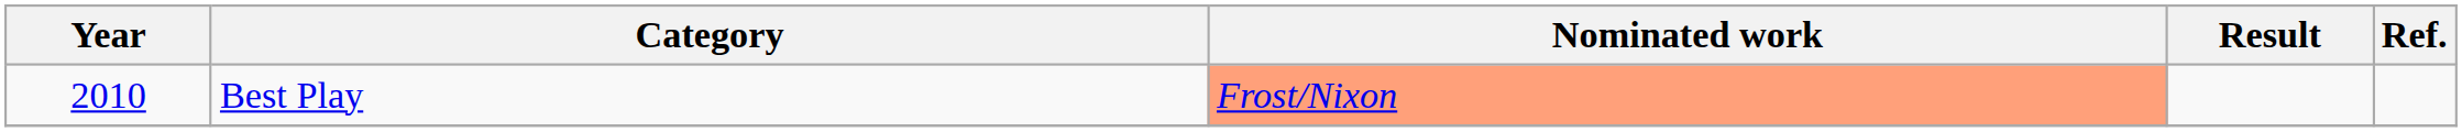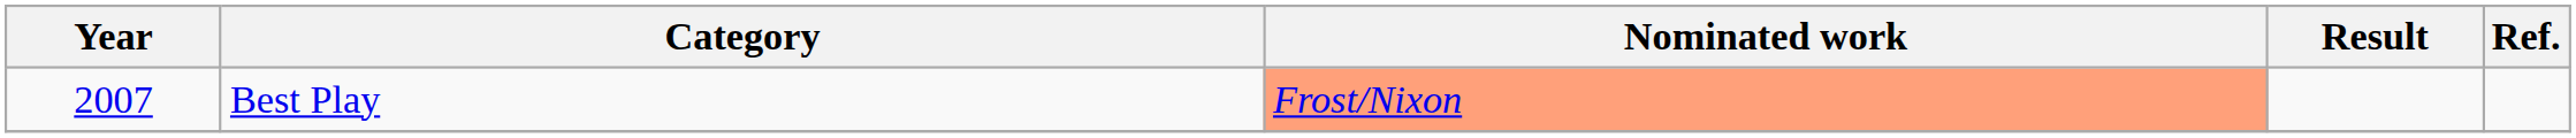Best Play | Year: 2010 -> 2007
